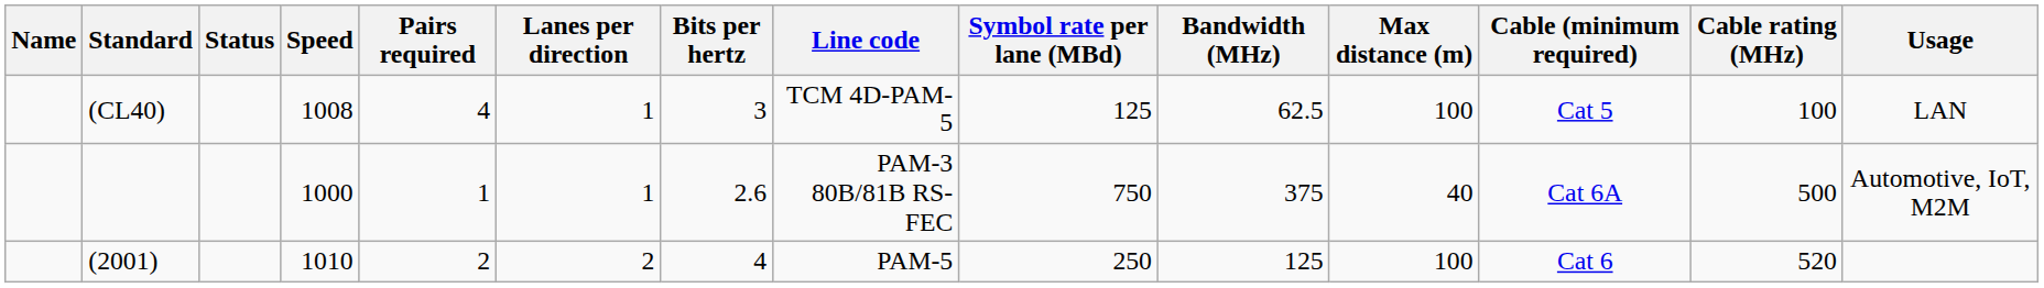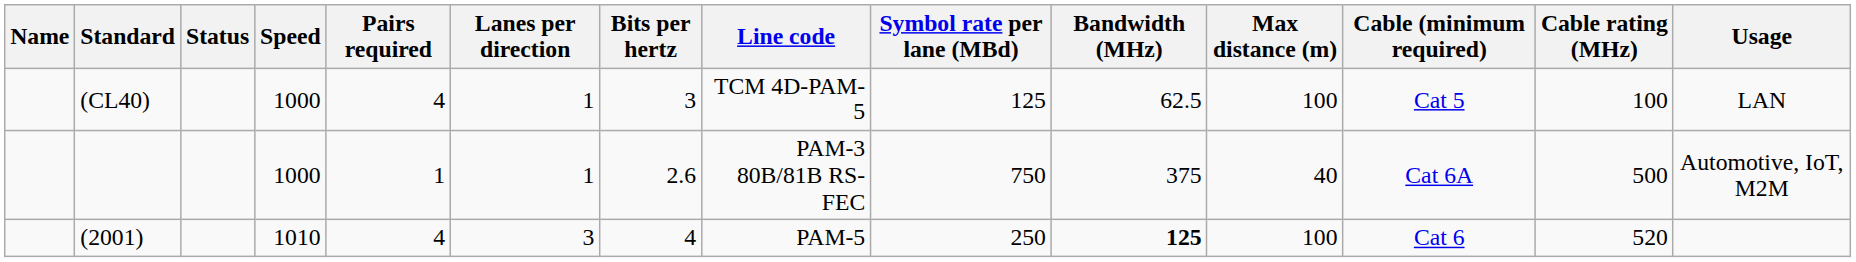(CL40) | Speed: 1008 -> 1000
(2001) | Pairs required: 2 -> 4
(2001) | Lanes per direction: 2 -> 3
(2001) | Bandwidth (MHz): normal -> bold
